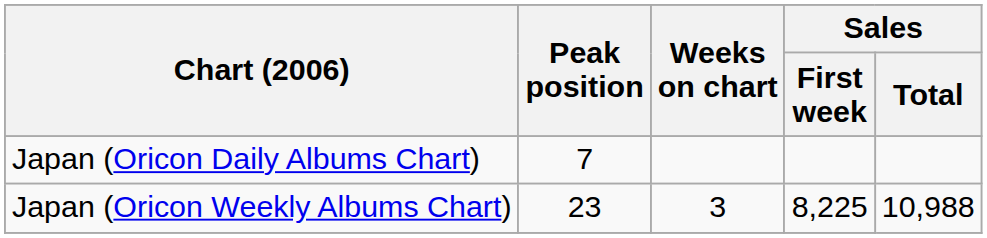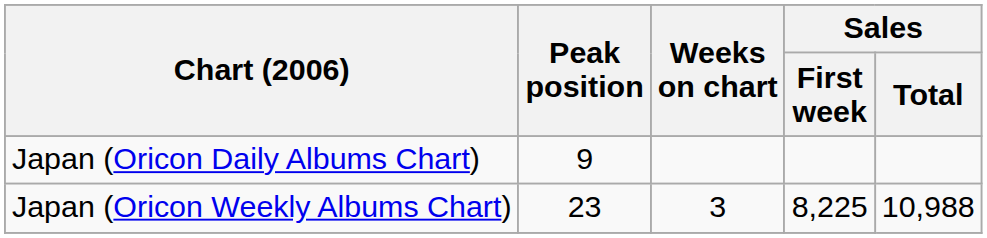Japan (Oricon Daily Albums Chart) | Peak position: 7 -> 9
